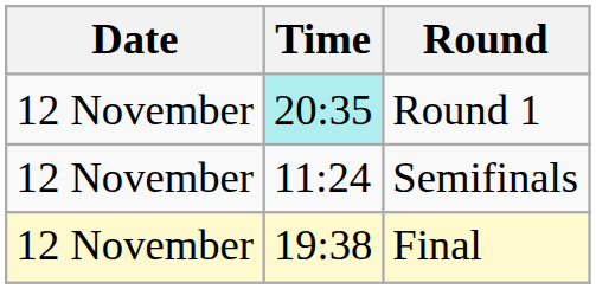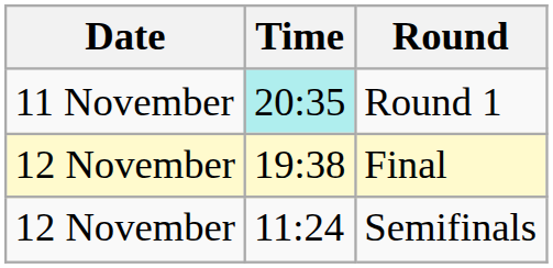Round 1 | Date: 12 November -> 11 November
rows swapped: Semifinals <-> Final
